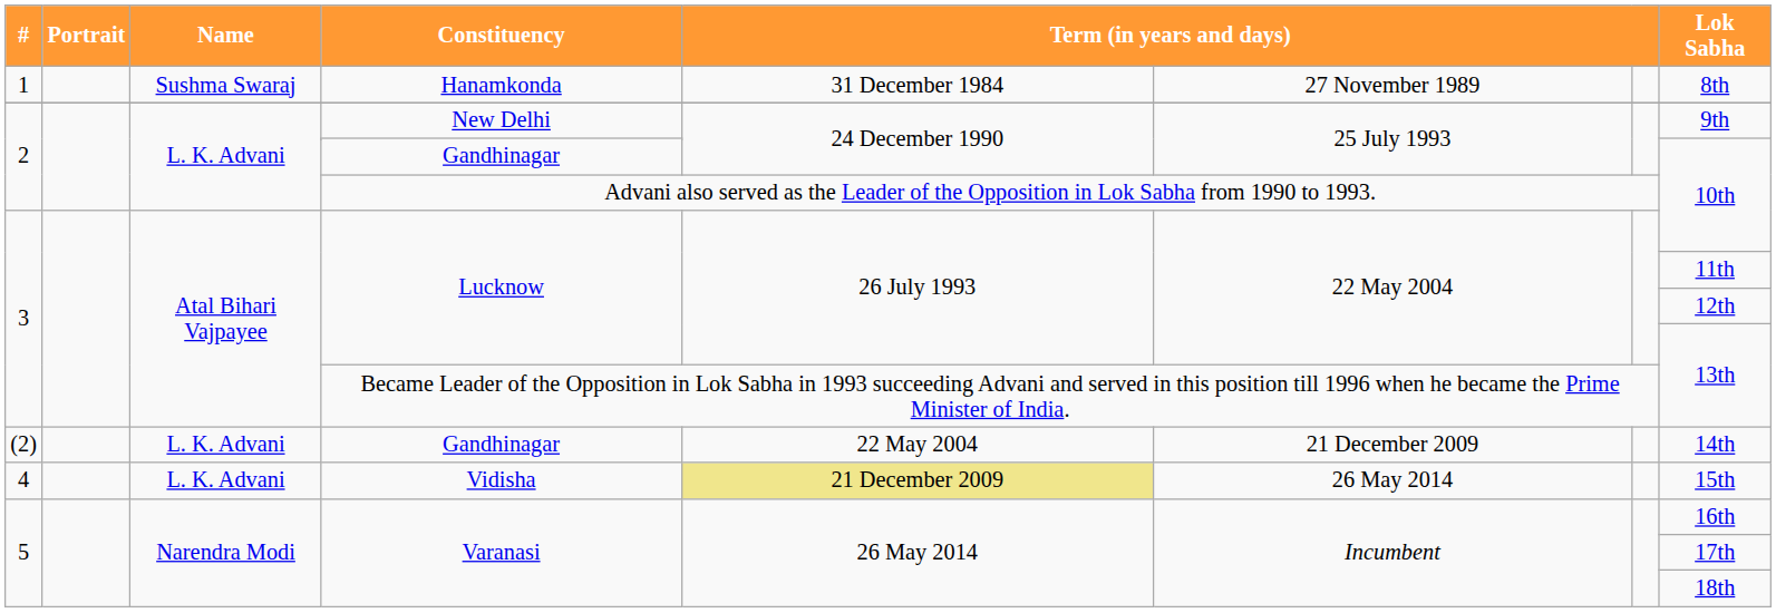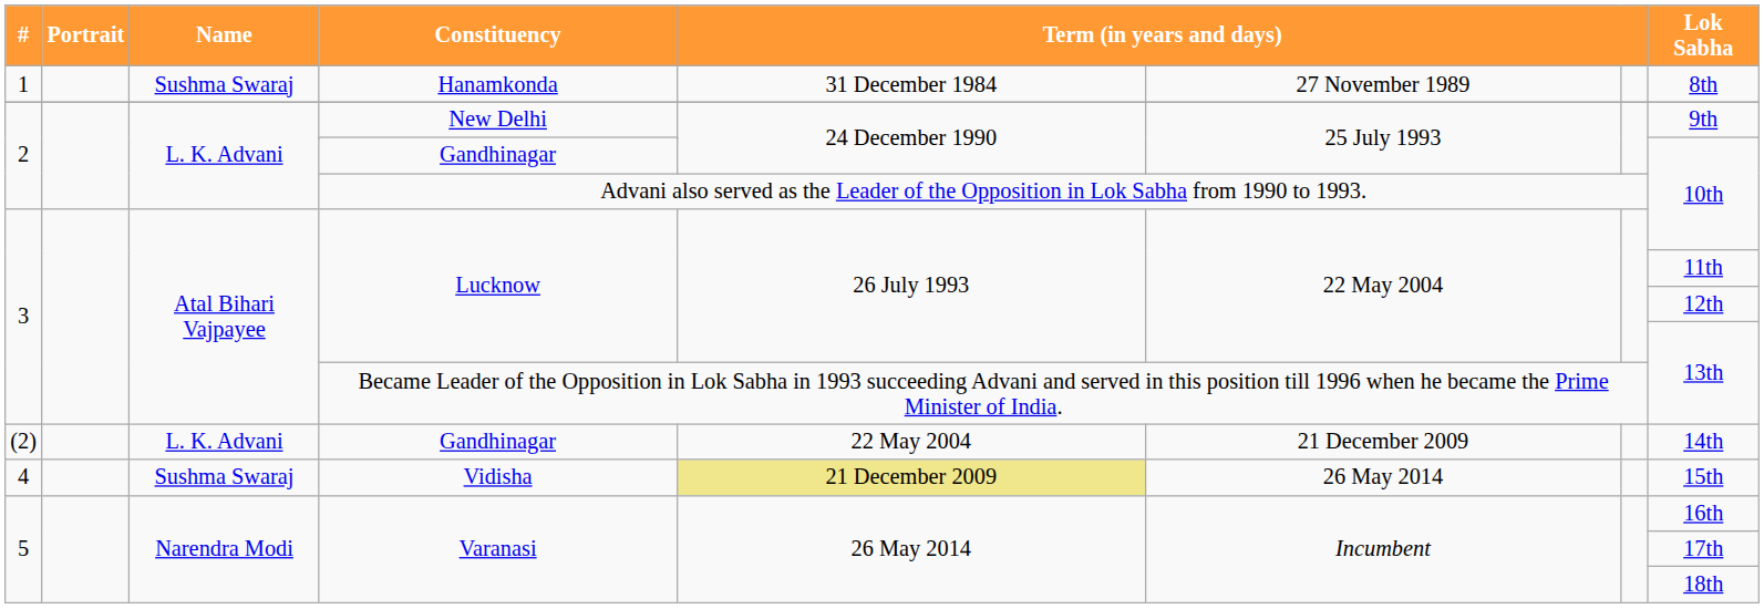Vidisha | Name: L. K. Advani -> Sushma Swaraj
